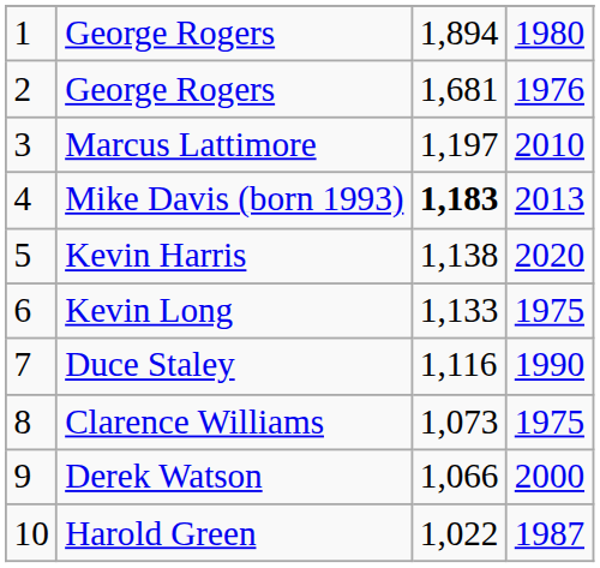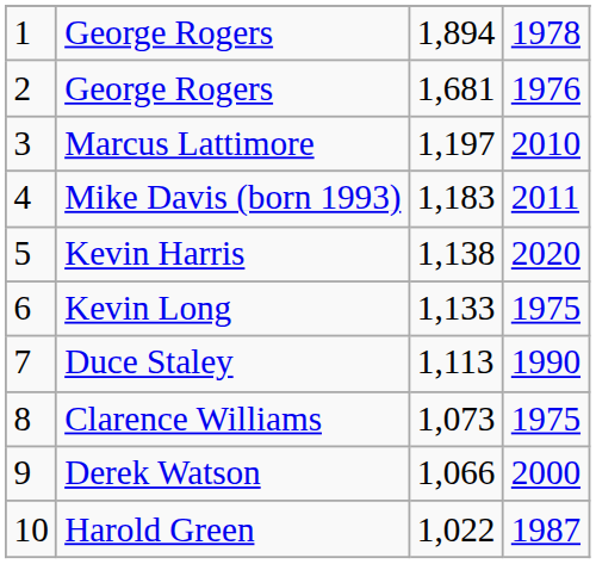1 / George Rogers | column 4: 1980 -> 1978
Mike Davis (born 1993) | column 3: bold -> normal
Mike Davis (born 1993) | column 4: 2013 -> 2011
Duce Staley | column 3: 1,116 -> 1,113
